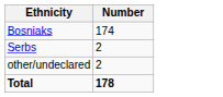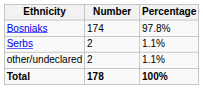+ column: Percentage | 97.8% | 1.1% | 1.1% | 100%
